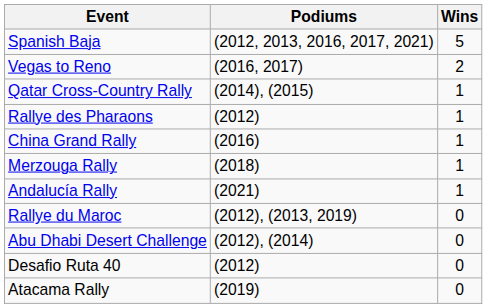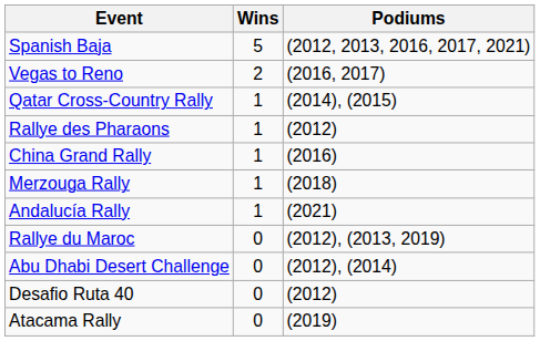columns swapped: Wins <-> Podiums
